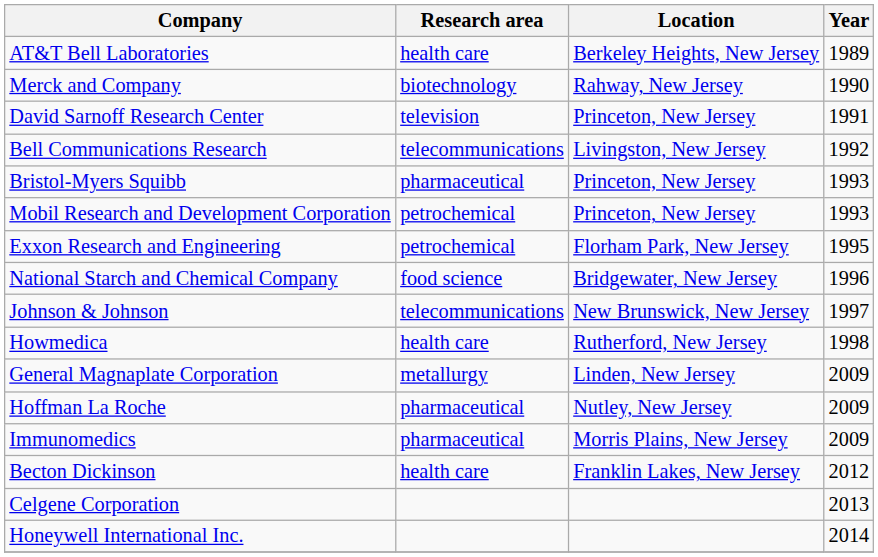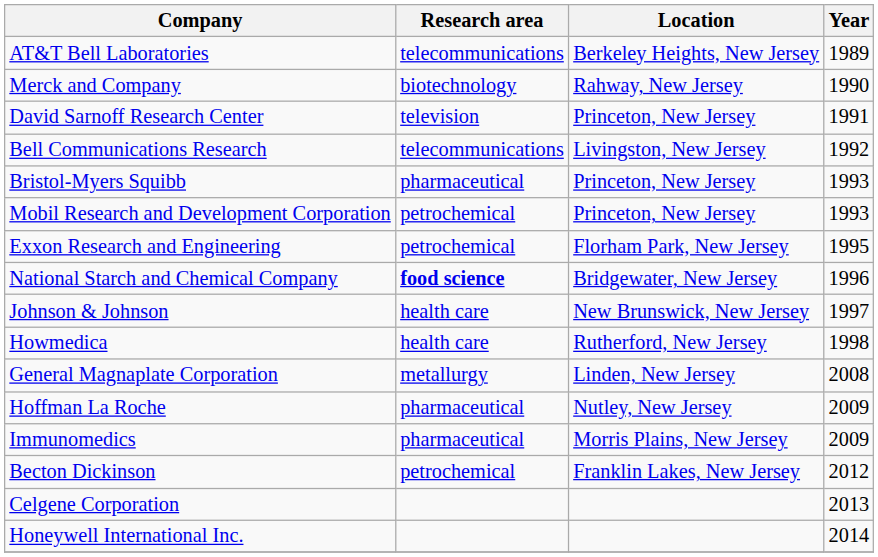AT&T Bell Laboratories | Research area: health care -> telecommunications
National Starch and Chemical Company | Research area: normal -> bold
Johnson & Johnson | Research area: telecommunications -> health care
General Magnaplate Corporation | Year: 2009 -> 2008
Becton Dickinson | Research area: health care -> petrochemical
